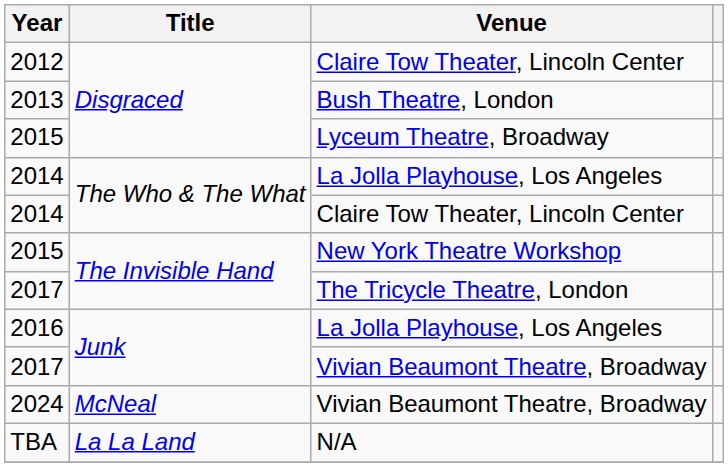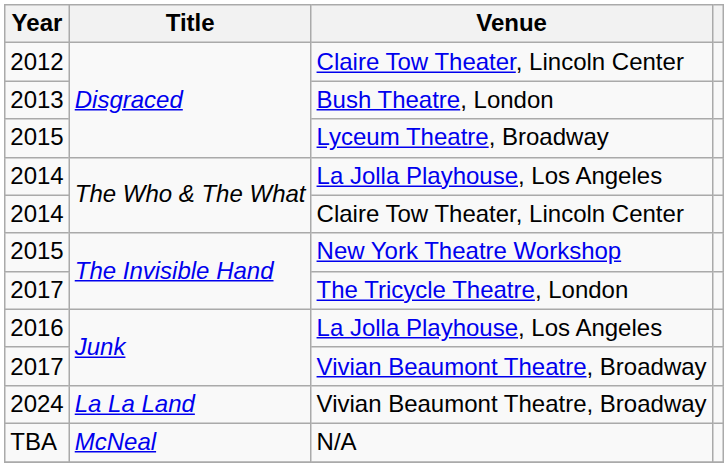2024 | Title: McNeal -> La La Land
TBA | Title: La La Land -> McNeal
